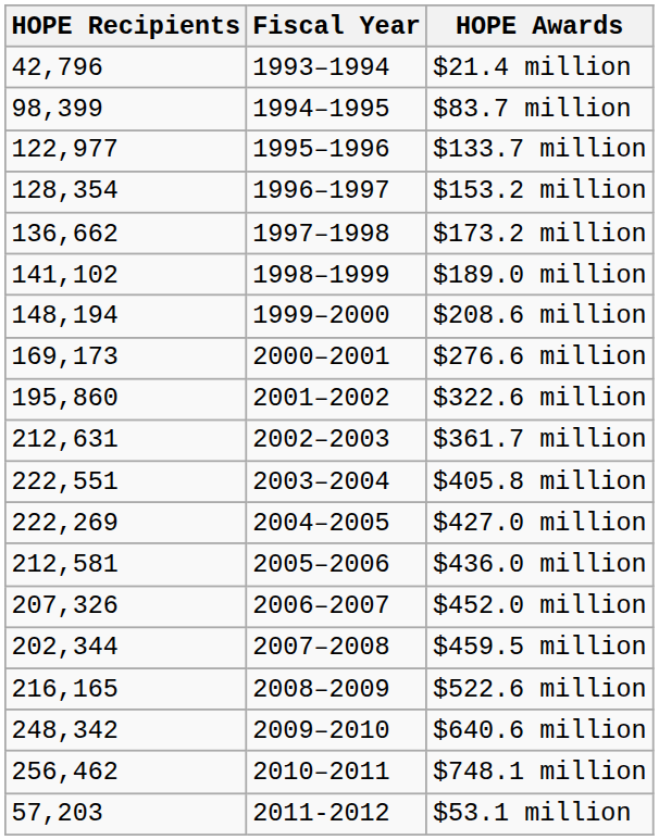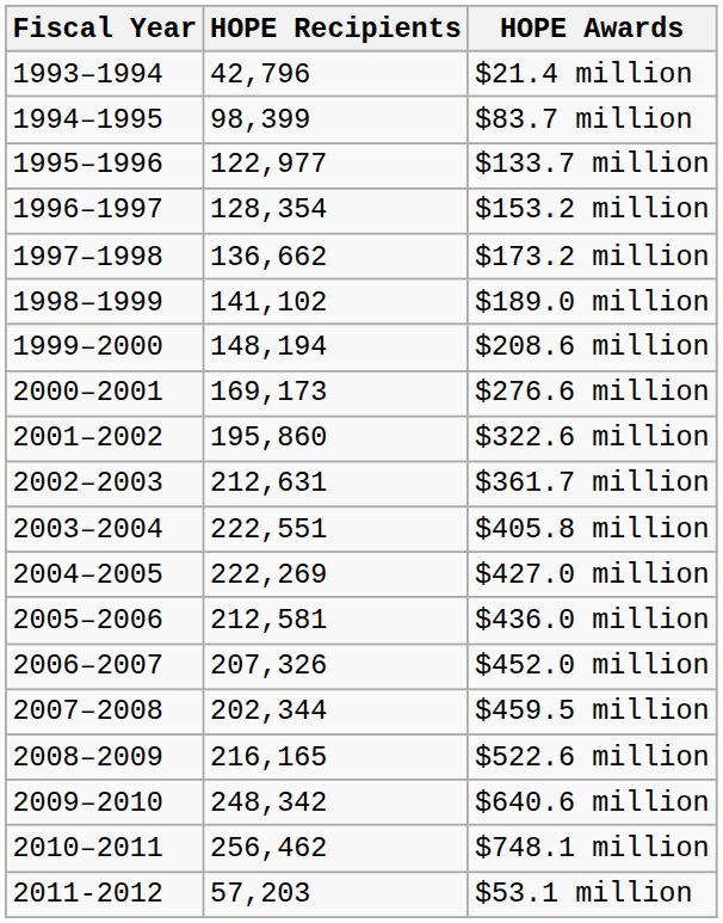columns swapped: Fiscal Year <-> HOPE Recipients
